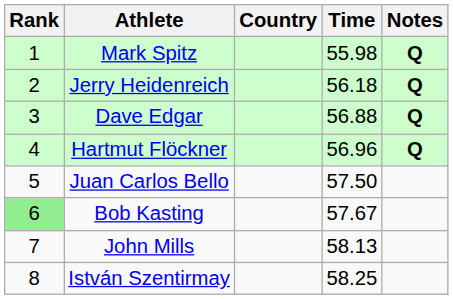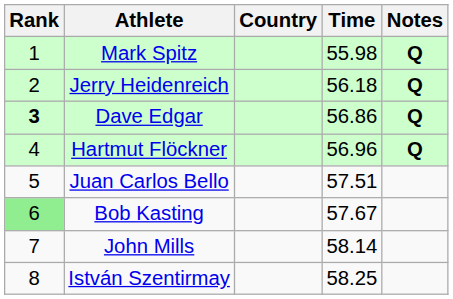Dave Edgar | Rank: normal -> bold
Dave Edgar | Time: 56.88 -> 56.86
Juan Carlos Bello | Time: 57.50 -> 57.51
John Mills | Time: 58.13 -> 58.14
